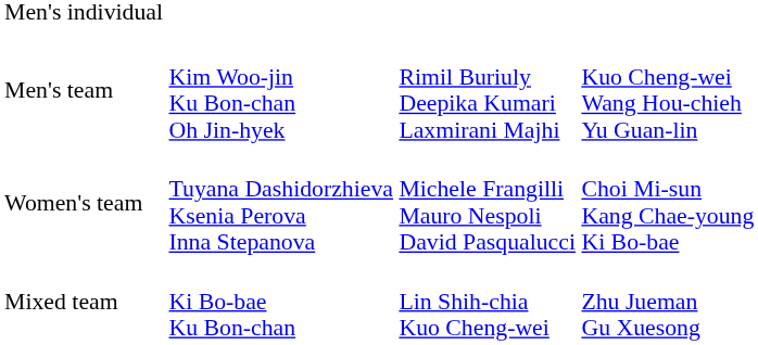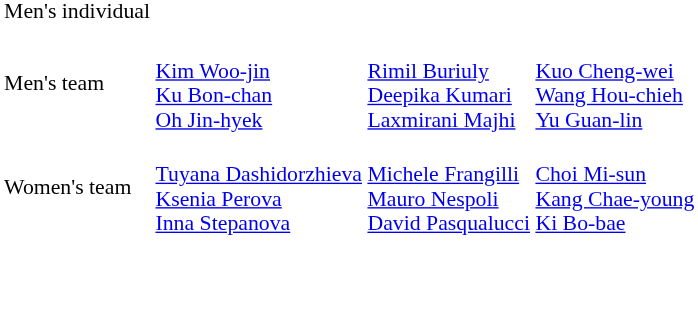- row: Mixed team | Ki Bo-bae Ku Bon-chan | Lin Shih-chia Kuo Cheng-wei | Zhu Jueman Gu Xuesong
